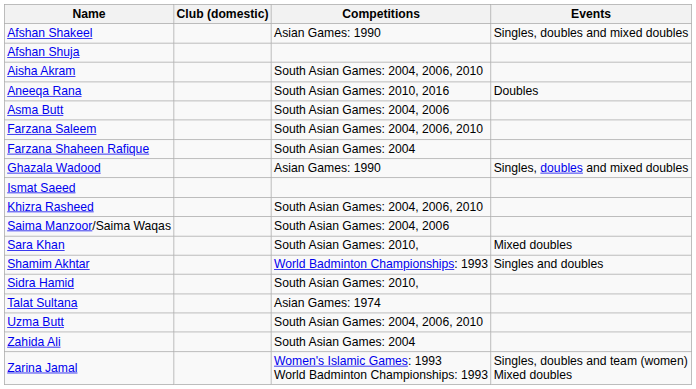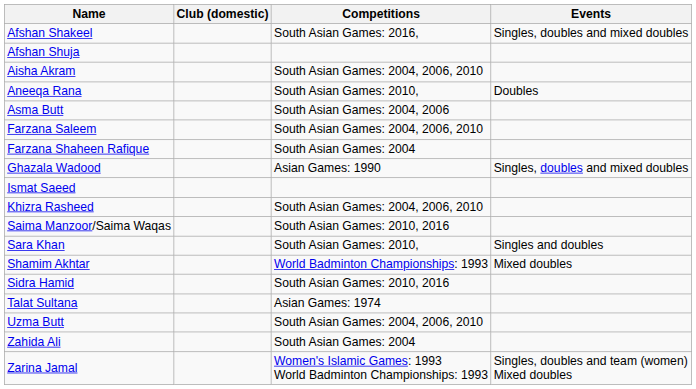Afshan Shakeel | Competitions: Asian Games: 1990 -> South Asian Games: 2016,
Aneeqa Rana | Competitions: South Asian Games: 2010, 2016 -> South Asian Games: 2010,
Saima Manzoor/Saima Waqas | Competitions: South Asian Games: 2004, 2006 -> South Asian Games: 2010, 2016
Sara Khan | Events: Mixed doubles -> Singles and doubles
Shamim Akhtar | Events: Singles and doubles -> Mixed doubles
Sidra Hamid | Competitions: South Asian Games: 2010, -> South Asian Games: 2010, 2016
